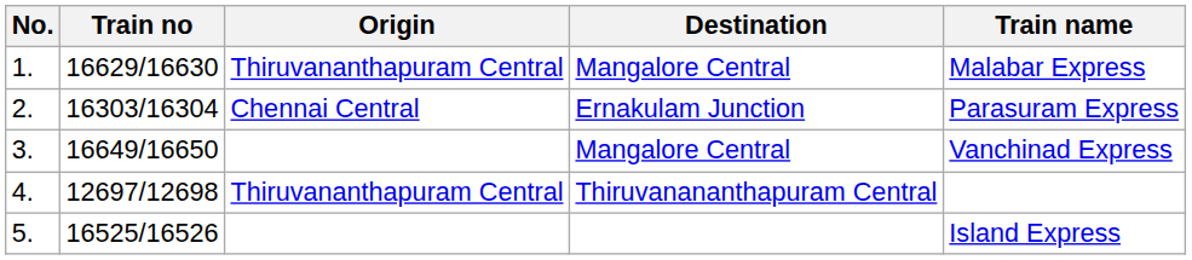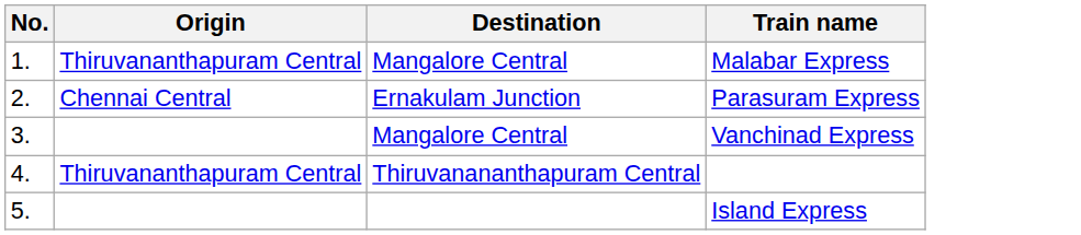- column: Train no | 16629/16630 | 16303/16304 | 16649/16650 | 12697/12698 | 16525/16526
